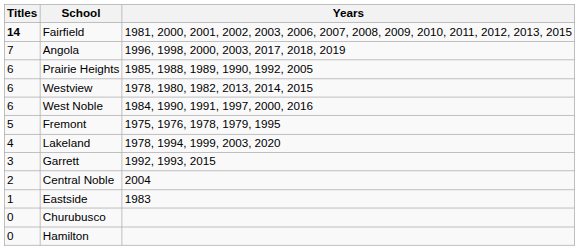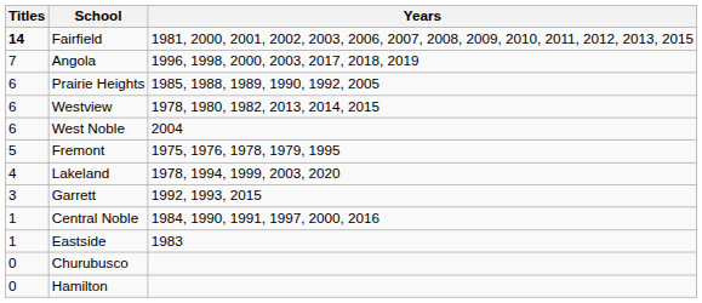West Noble | Years: 1984, 1990, 1991, 1997, 2000, 2016 -> 2004
Central Noble | Titles: 2 -> 1
Central Noble | Years: 2004 -> 1984, 1990, 1991, 1997, 2000, 2016
